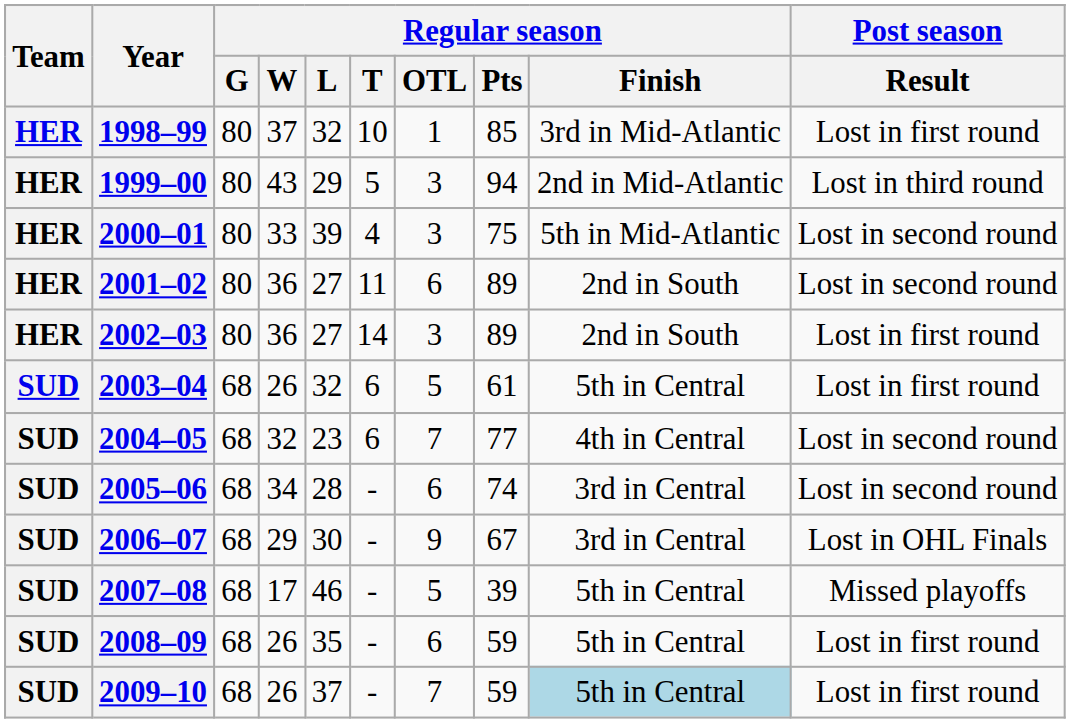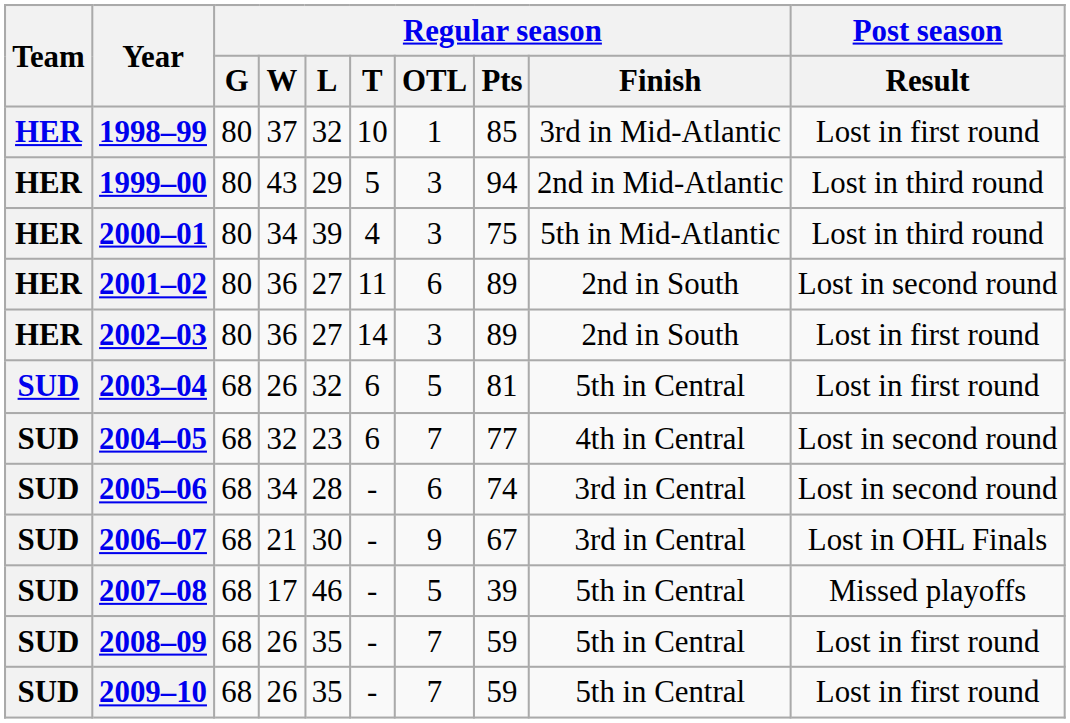2000–01 | Regular season / W: 33 -> 34
2000–01 | Post season / Result: Lost in second round -> Lost in third round
2003–04 | Regular season / Pts: 61 -> 81
2006–07 | Regular season / W: 29 -> 21
2008–09 | Regular season / OTL: 6 -> 7
2009–10 | Regular season / L: 37 -> 35
2009–10 | Regular season / Finish: lightblue background -> no background
